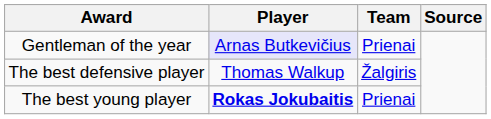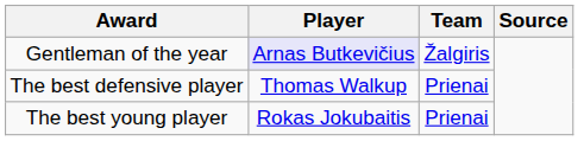Gentleman of the year | Team: Prienai -> Žalgiris
The best defensive player | Team: Žalgiris -> Prienai
The best young player | Player: bold -> normal
